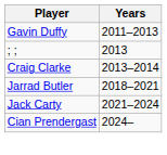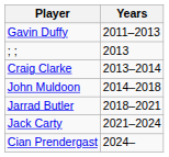+ row: John Muldoon | 2014–2018
